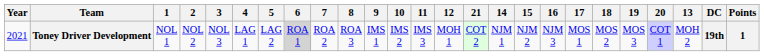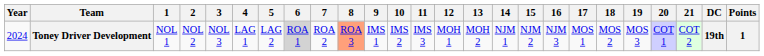columns swapped: 13 <-> 21
Toney Driver Development | Year: 2021 -> 2024
Toney Driver Development | 8: no background -> lightsalmon background
